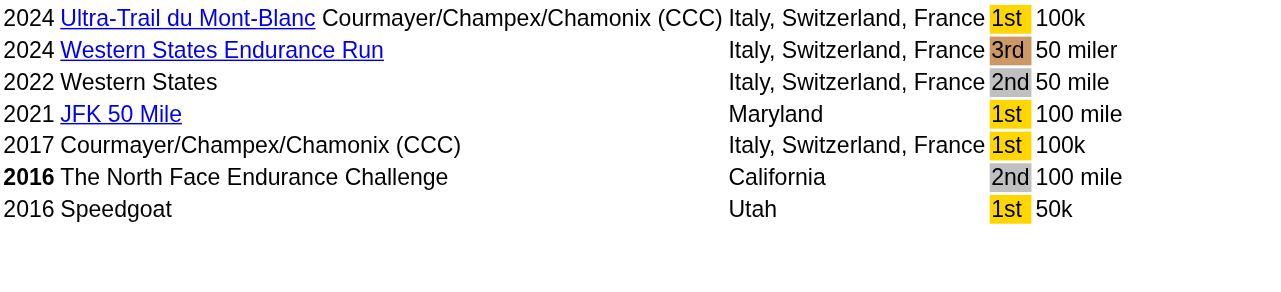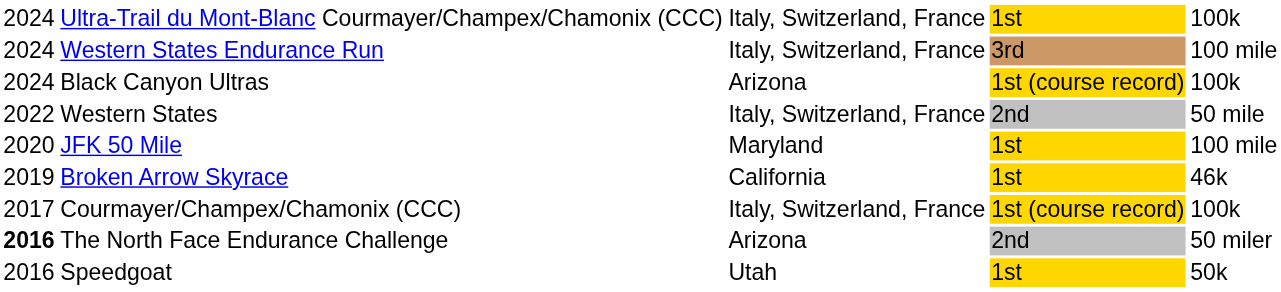Western States Endurance Run | column 5: 50 miler -> 100 mile
+ row: 2024 | Black Canyon Ultras | Arizona | 1st (course record) | 100k
JFK 50 Mile | column 1: 2021 -> 2020
+ row: 2019 | Broken Arrow Skyrace | California | 1st | 46k
Courmayer/Champex/Chamonix (CCC) | column 4: 1st -> 1st (course record)
The North Face Endurance Challenge | column 3: California -> Arizona
The North Face Endurance Challenge | column 5: 100 mile -> 50 miler
